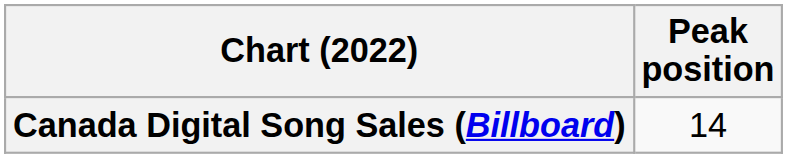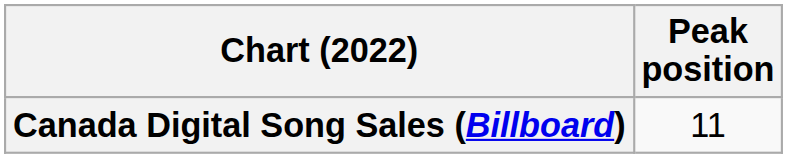Canada Digital Song Sales (Billboard) | Peak position: 14 -> 11
